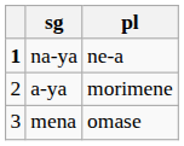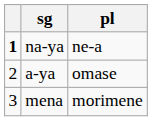a-ya | pl: morimene -> omase
mena | pl: omase -> morimene
